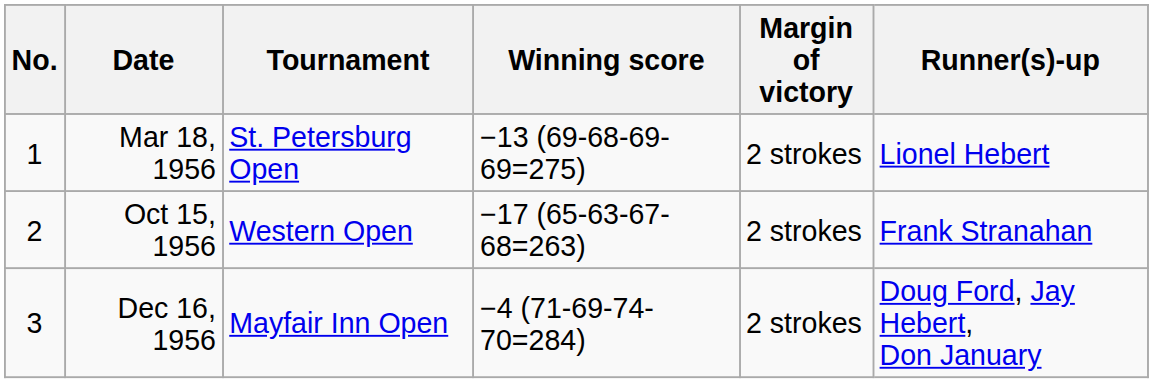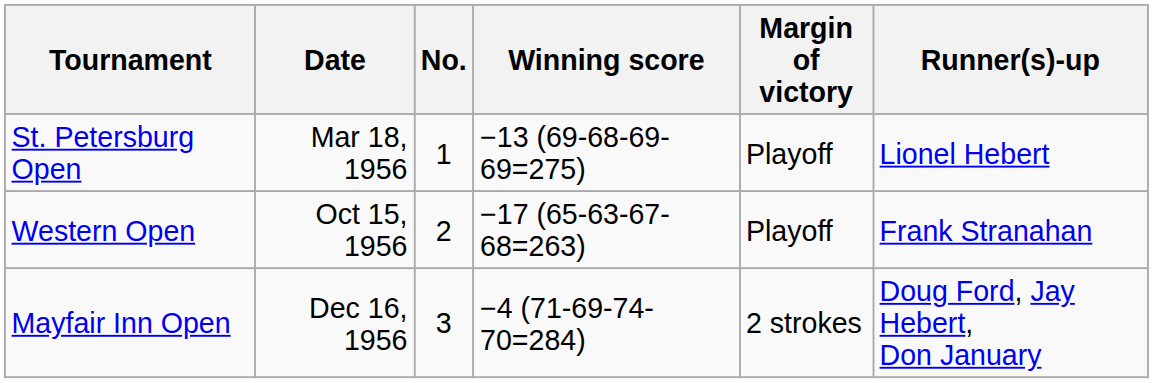columns swapped: No. <-> Tournament
Mar 18, 1956 | Margin of victory: 2 strokes -> Playoff
Oct 15, 1956 | Margin of victory: 2 strokes -> Playoff
